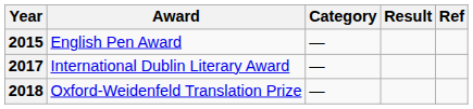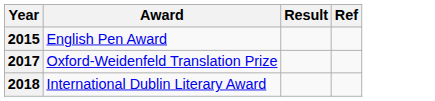- column: Category | — | — | —
2017 | Award: International Dublin Literary Award -> Oxford-Weidenfeld Translation Prize
2018 | Award: Oxford-Weidenfeld Translation Prize -> International Dublin Literary Award
